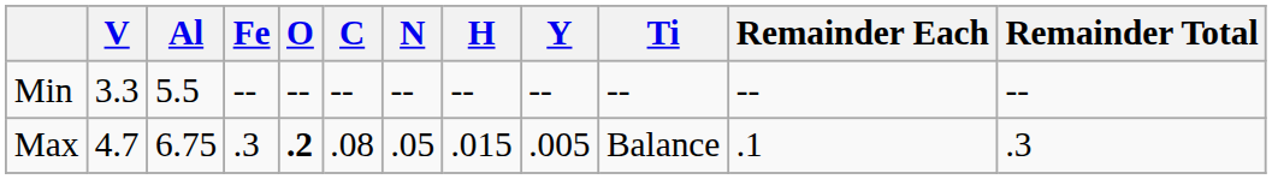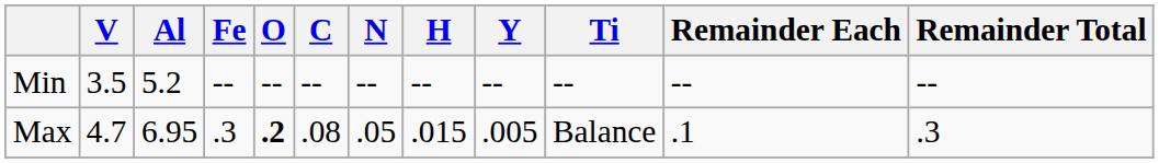Min | V: 3.3 -> 3.5
Min | Al: 5.5 -> 5.2
Max | Al: 6.75 -> 6.95
